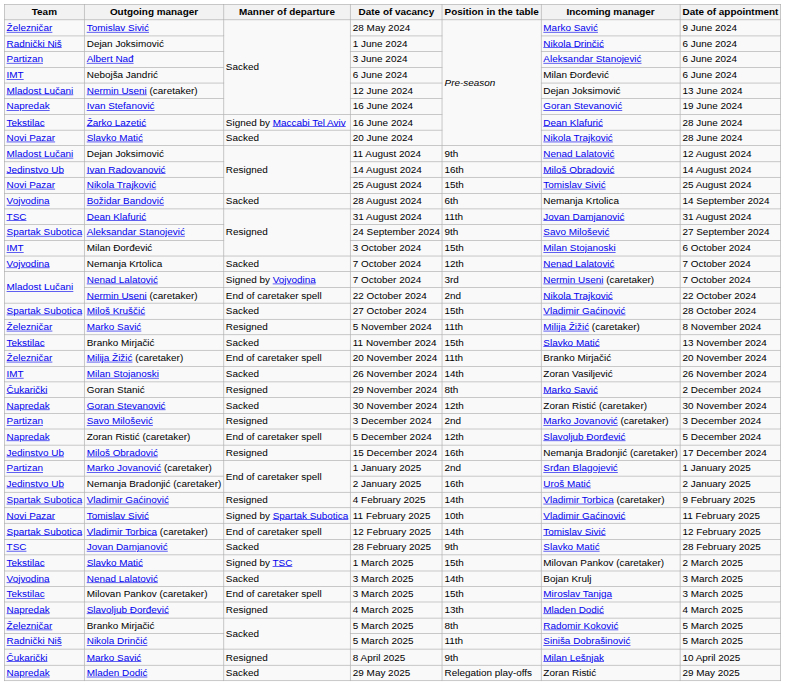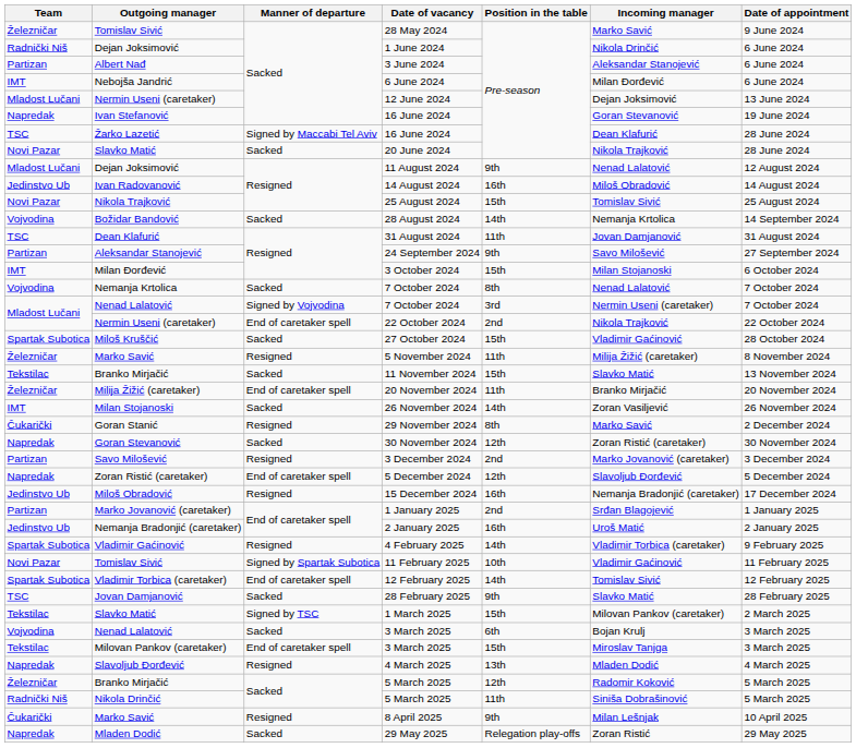Žarko Lazetić / 16 June 2024 | Team: Tekstilac -> TSC
28 August 2024 | Position in the table: 6th -> 14th
24 September 2024 | Team: Spartak Subotica -> Partizan
Nemanja Krtolica / 7 October 2024 | Position in the table: 12th -> 8th
Nenad Lalatović / 3 March 2025 | Position in the table: 14th -> 6th
Branko Mirjačić / 5 March 2025 | Position in the table: 8th -> 12th
